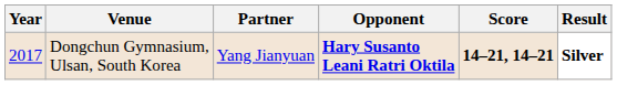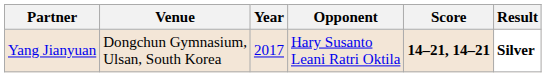columns swapped: Year <-> Partner
Dongchun Gymnasium, Ulsan, South Korea | Opponent: bold -> normal
